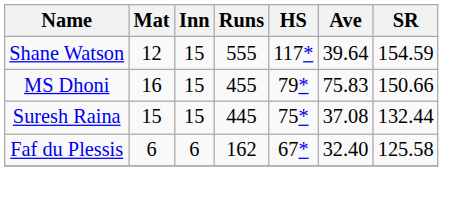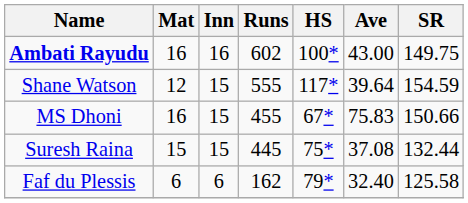+ row: Ambati Rayudu | 16 | 16 | 602 | 100* | 43.00 | 149.75
MS Dhoni | HS: 79* -> 67*
Faf du Plessis | HS: 67* -> 79*
